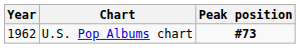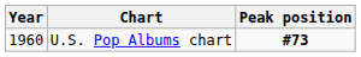U.S. Pop Albums chart | Year: 1962 -> 1960
